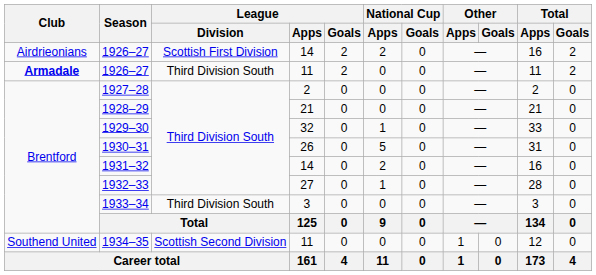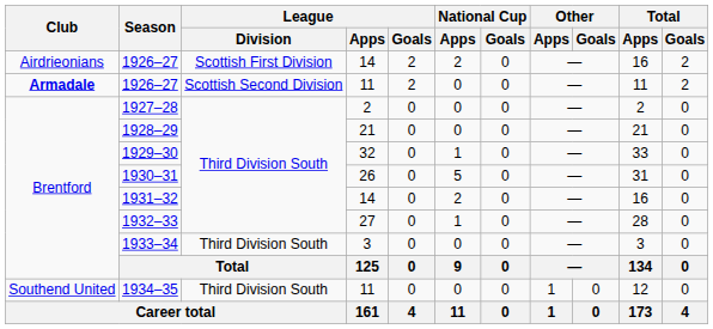1926–27 / 11 | League / Division: Third Division South -> Scottish Second Division
1934–35 | League / Division: Scottish Second Division -> Third Division South
